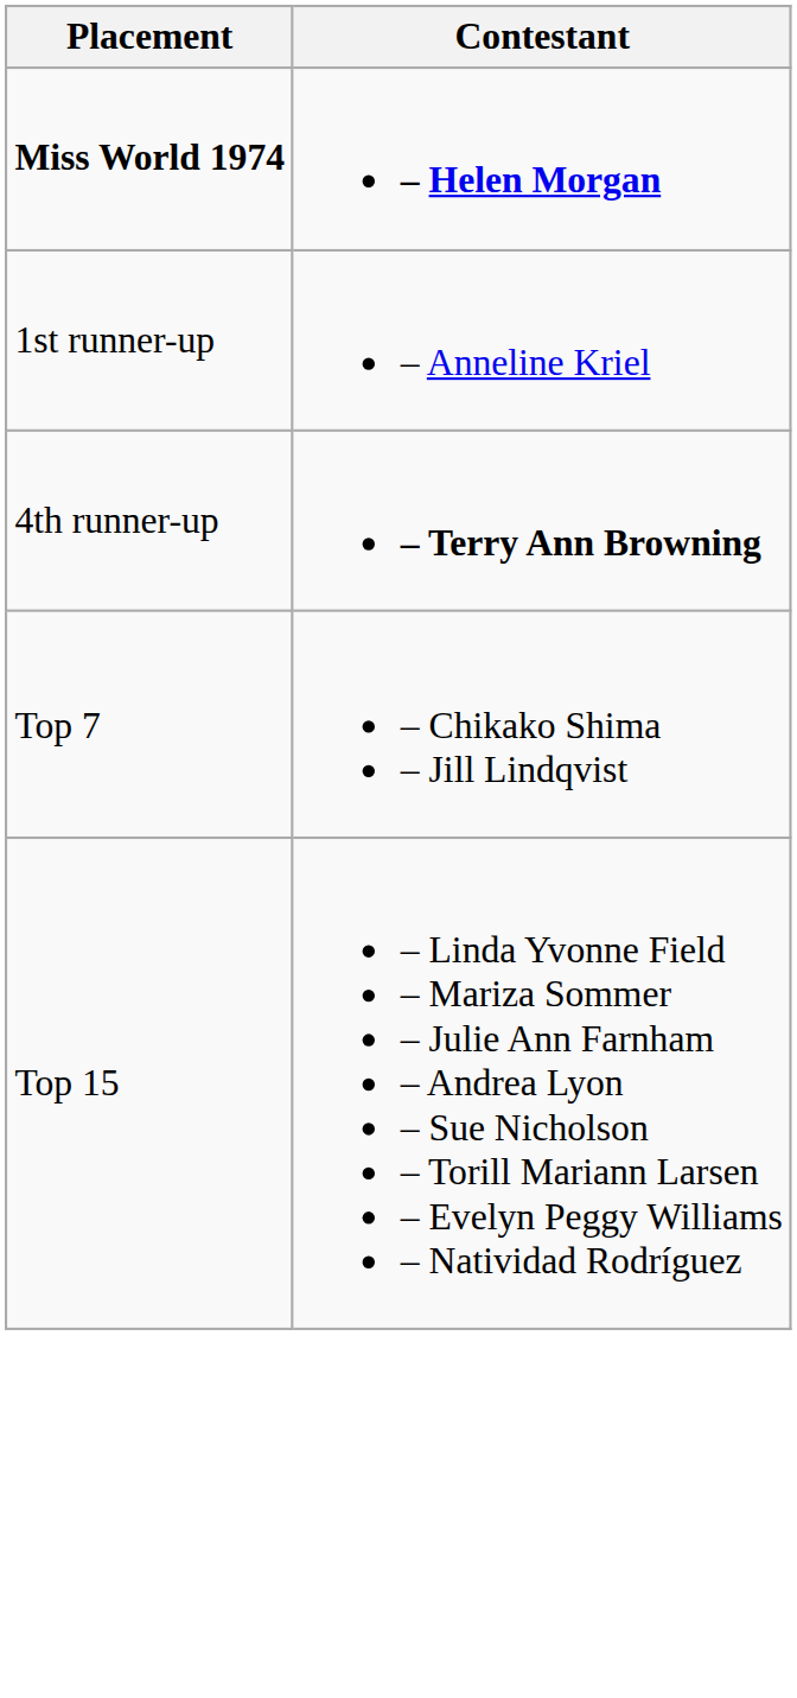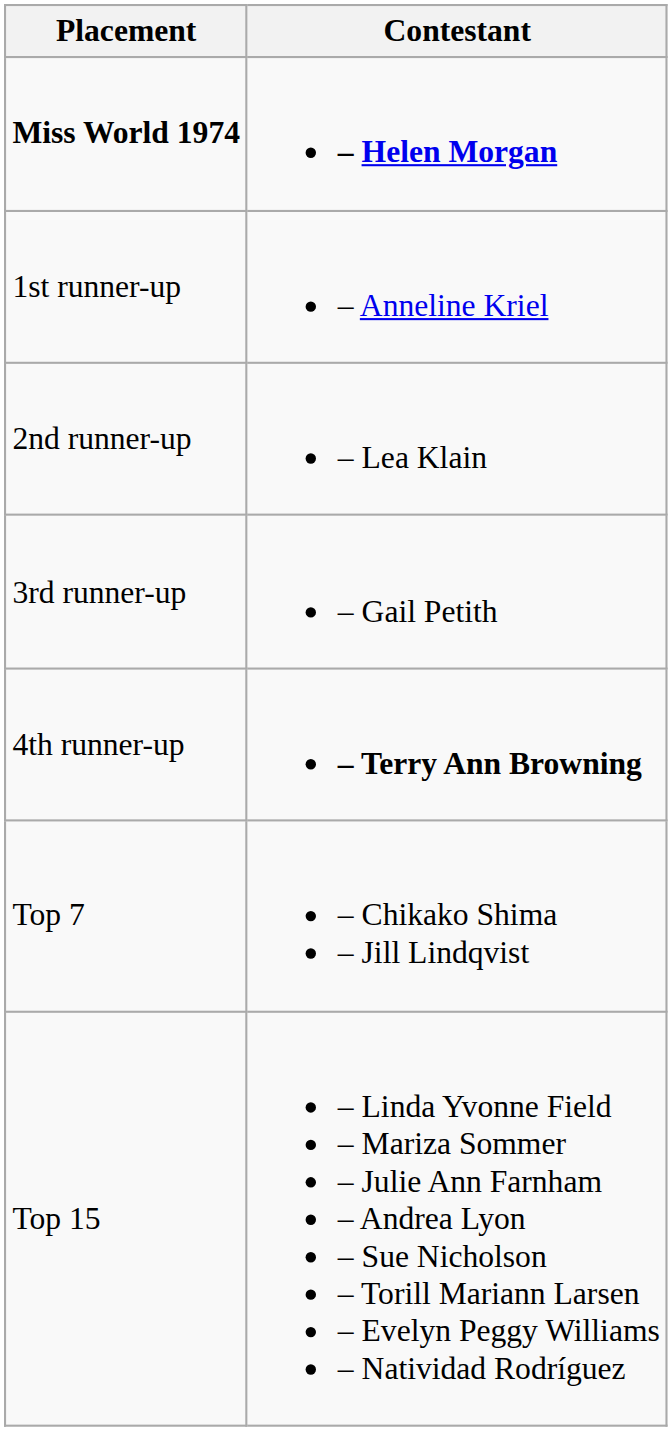+ row: 2nd runner-up | – Lea Klain
+ row: 3rd runner-up | – Gail Petith
